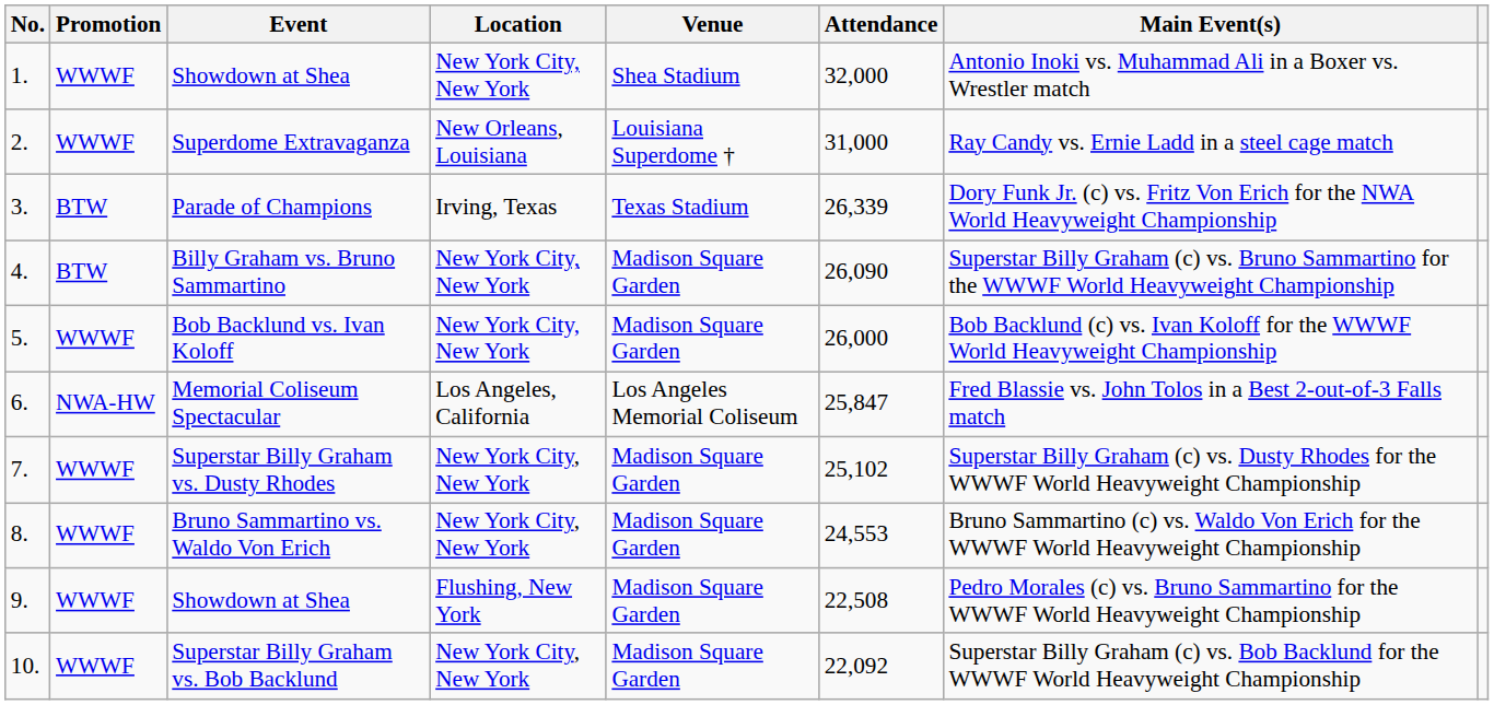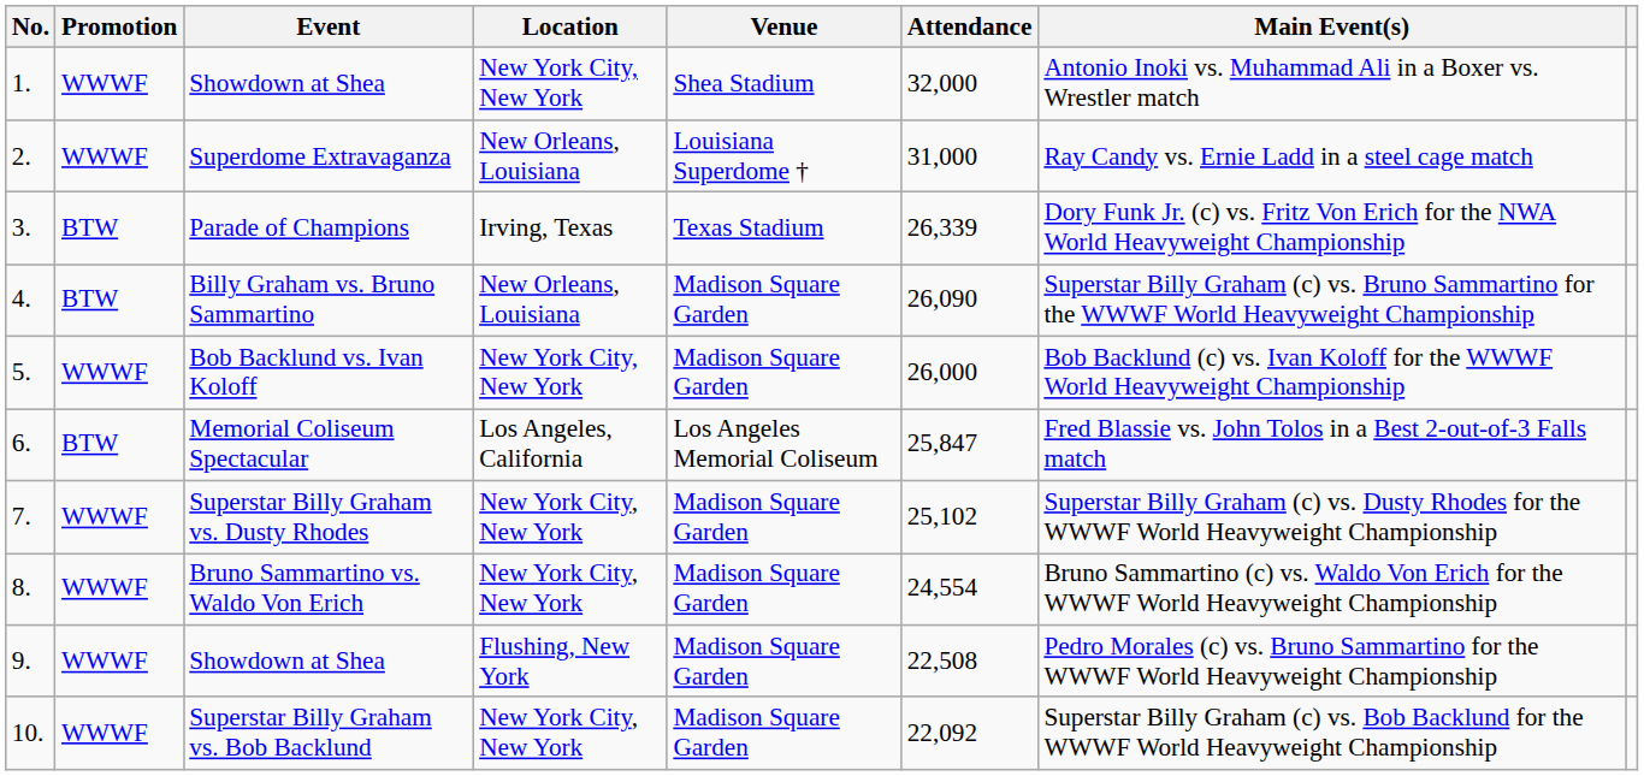Billy Graham vs. Bruno Sammartino | Location: New York City, New York -> New Orleans, Louisiana
Memorial Coliseum Spectacular | Promotion: NWA-HW -> BTW
Bruno Sammartino vs. Waldo Von Erich | Attendance: 24,553 -> 24,554
